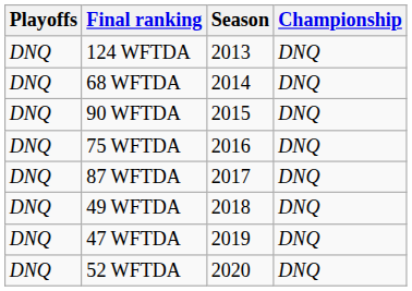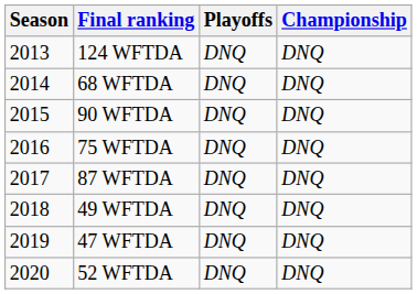columns swapped: Season <-> Playoffs
